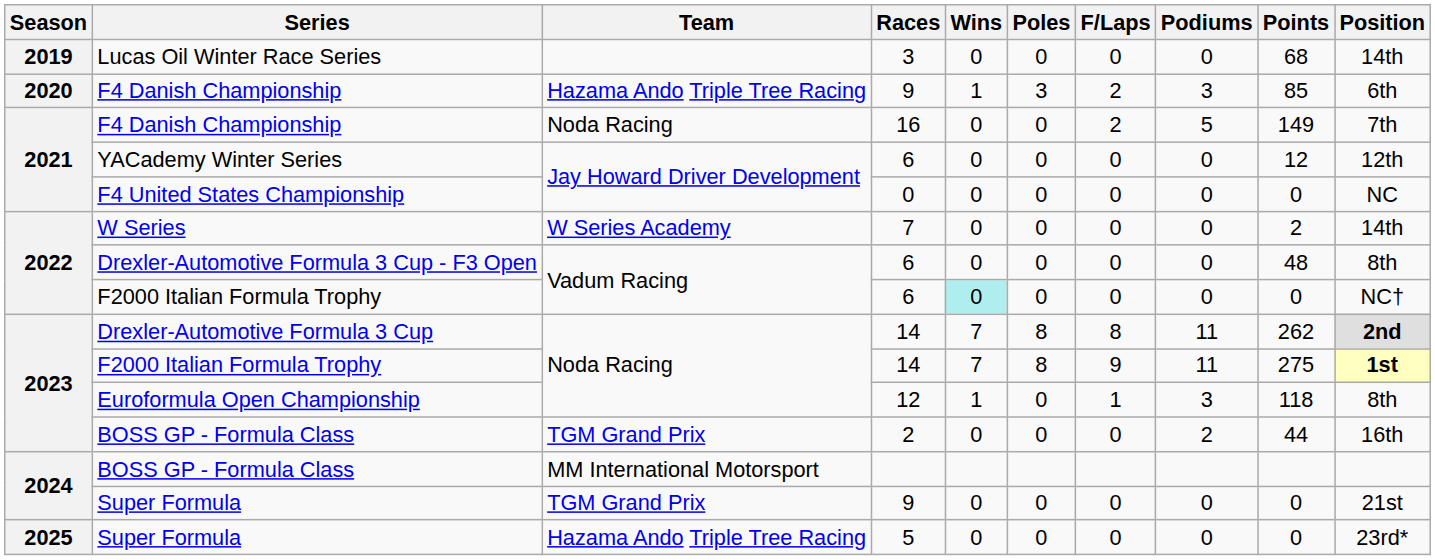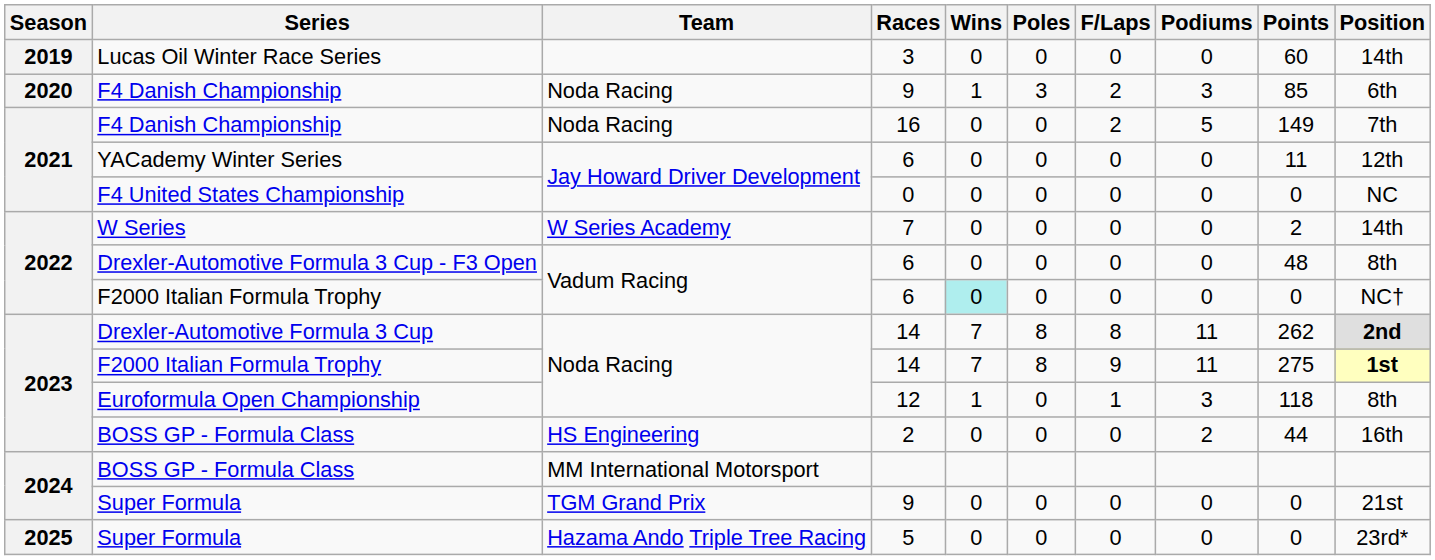Lucas Oil Winter Race Series | Points: 68 -> 60
F4 Danish Championship / 9 | Team: Hazama Ando Triple Tree Racing -> Noda Racing
YACademy Winter Series | Points: 12 -> 11
BOSS GP - Formula Class / 2 | Team: TGM Grand Prix -> HS Engineering
